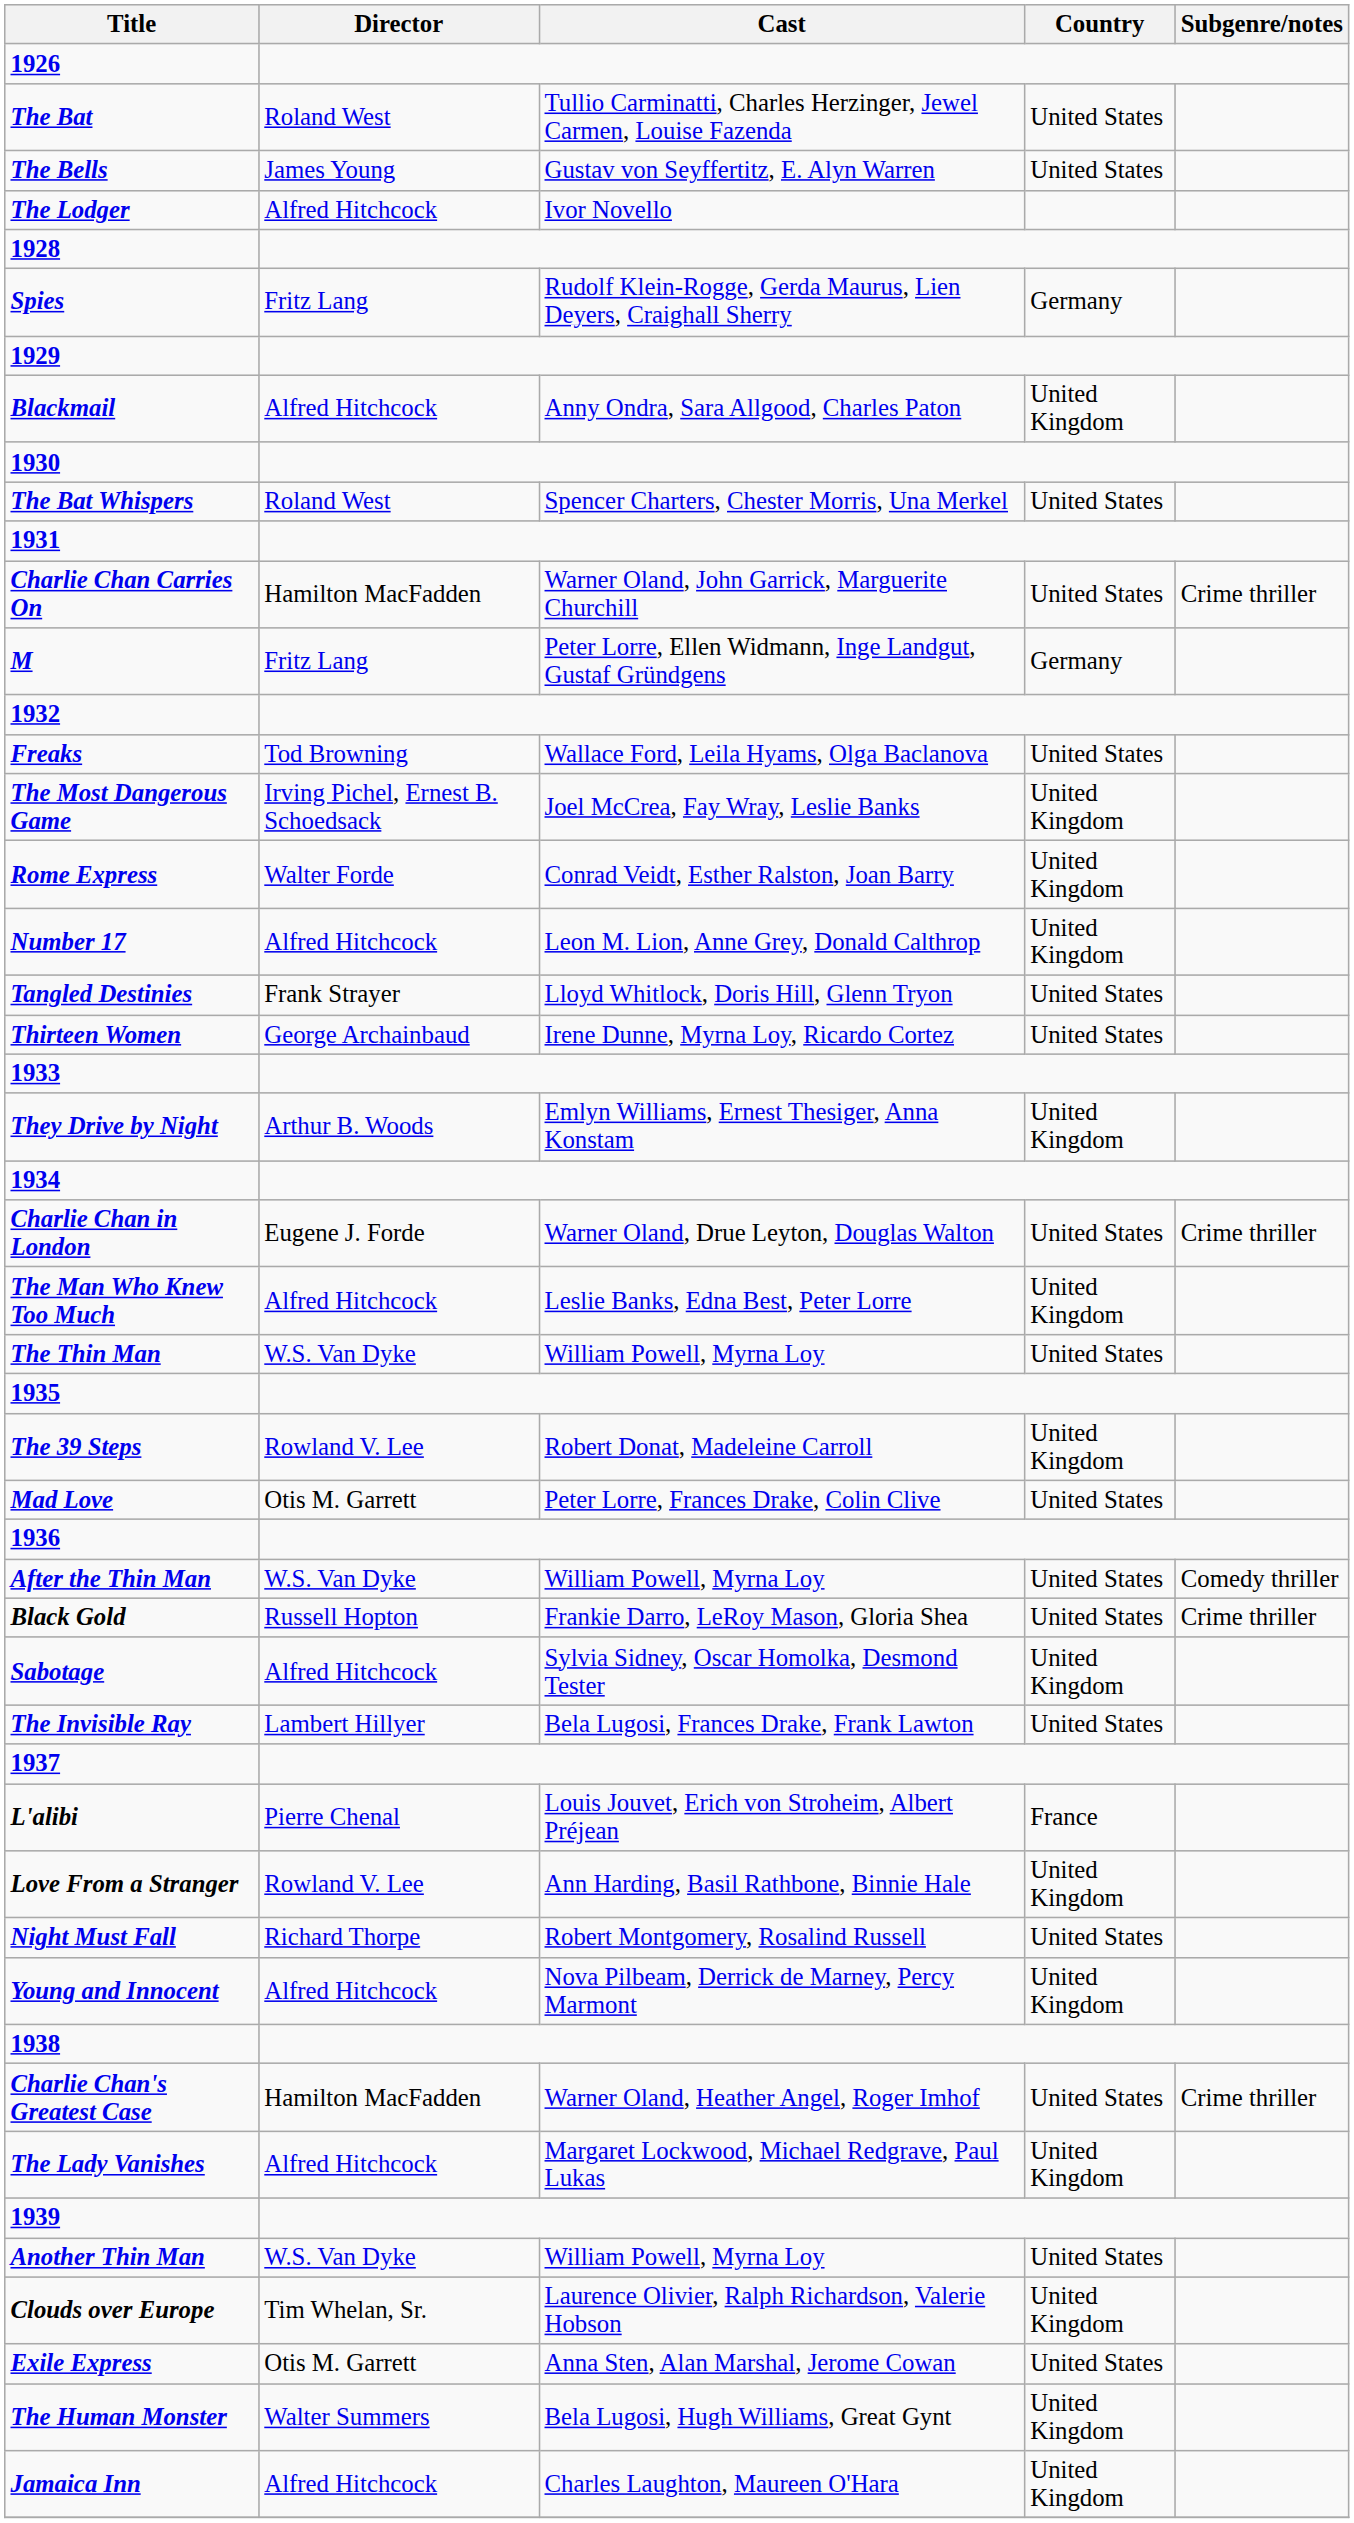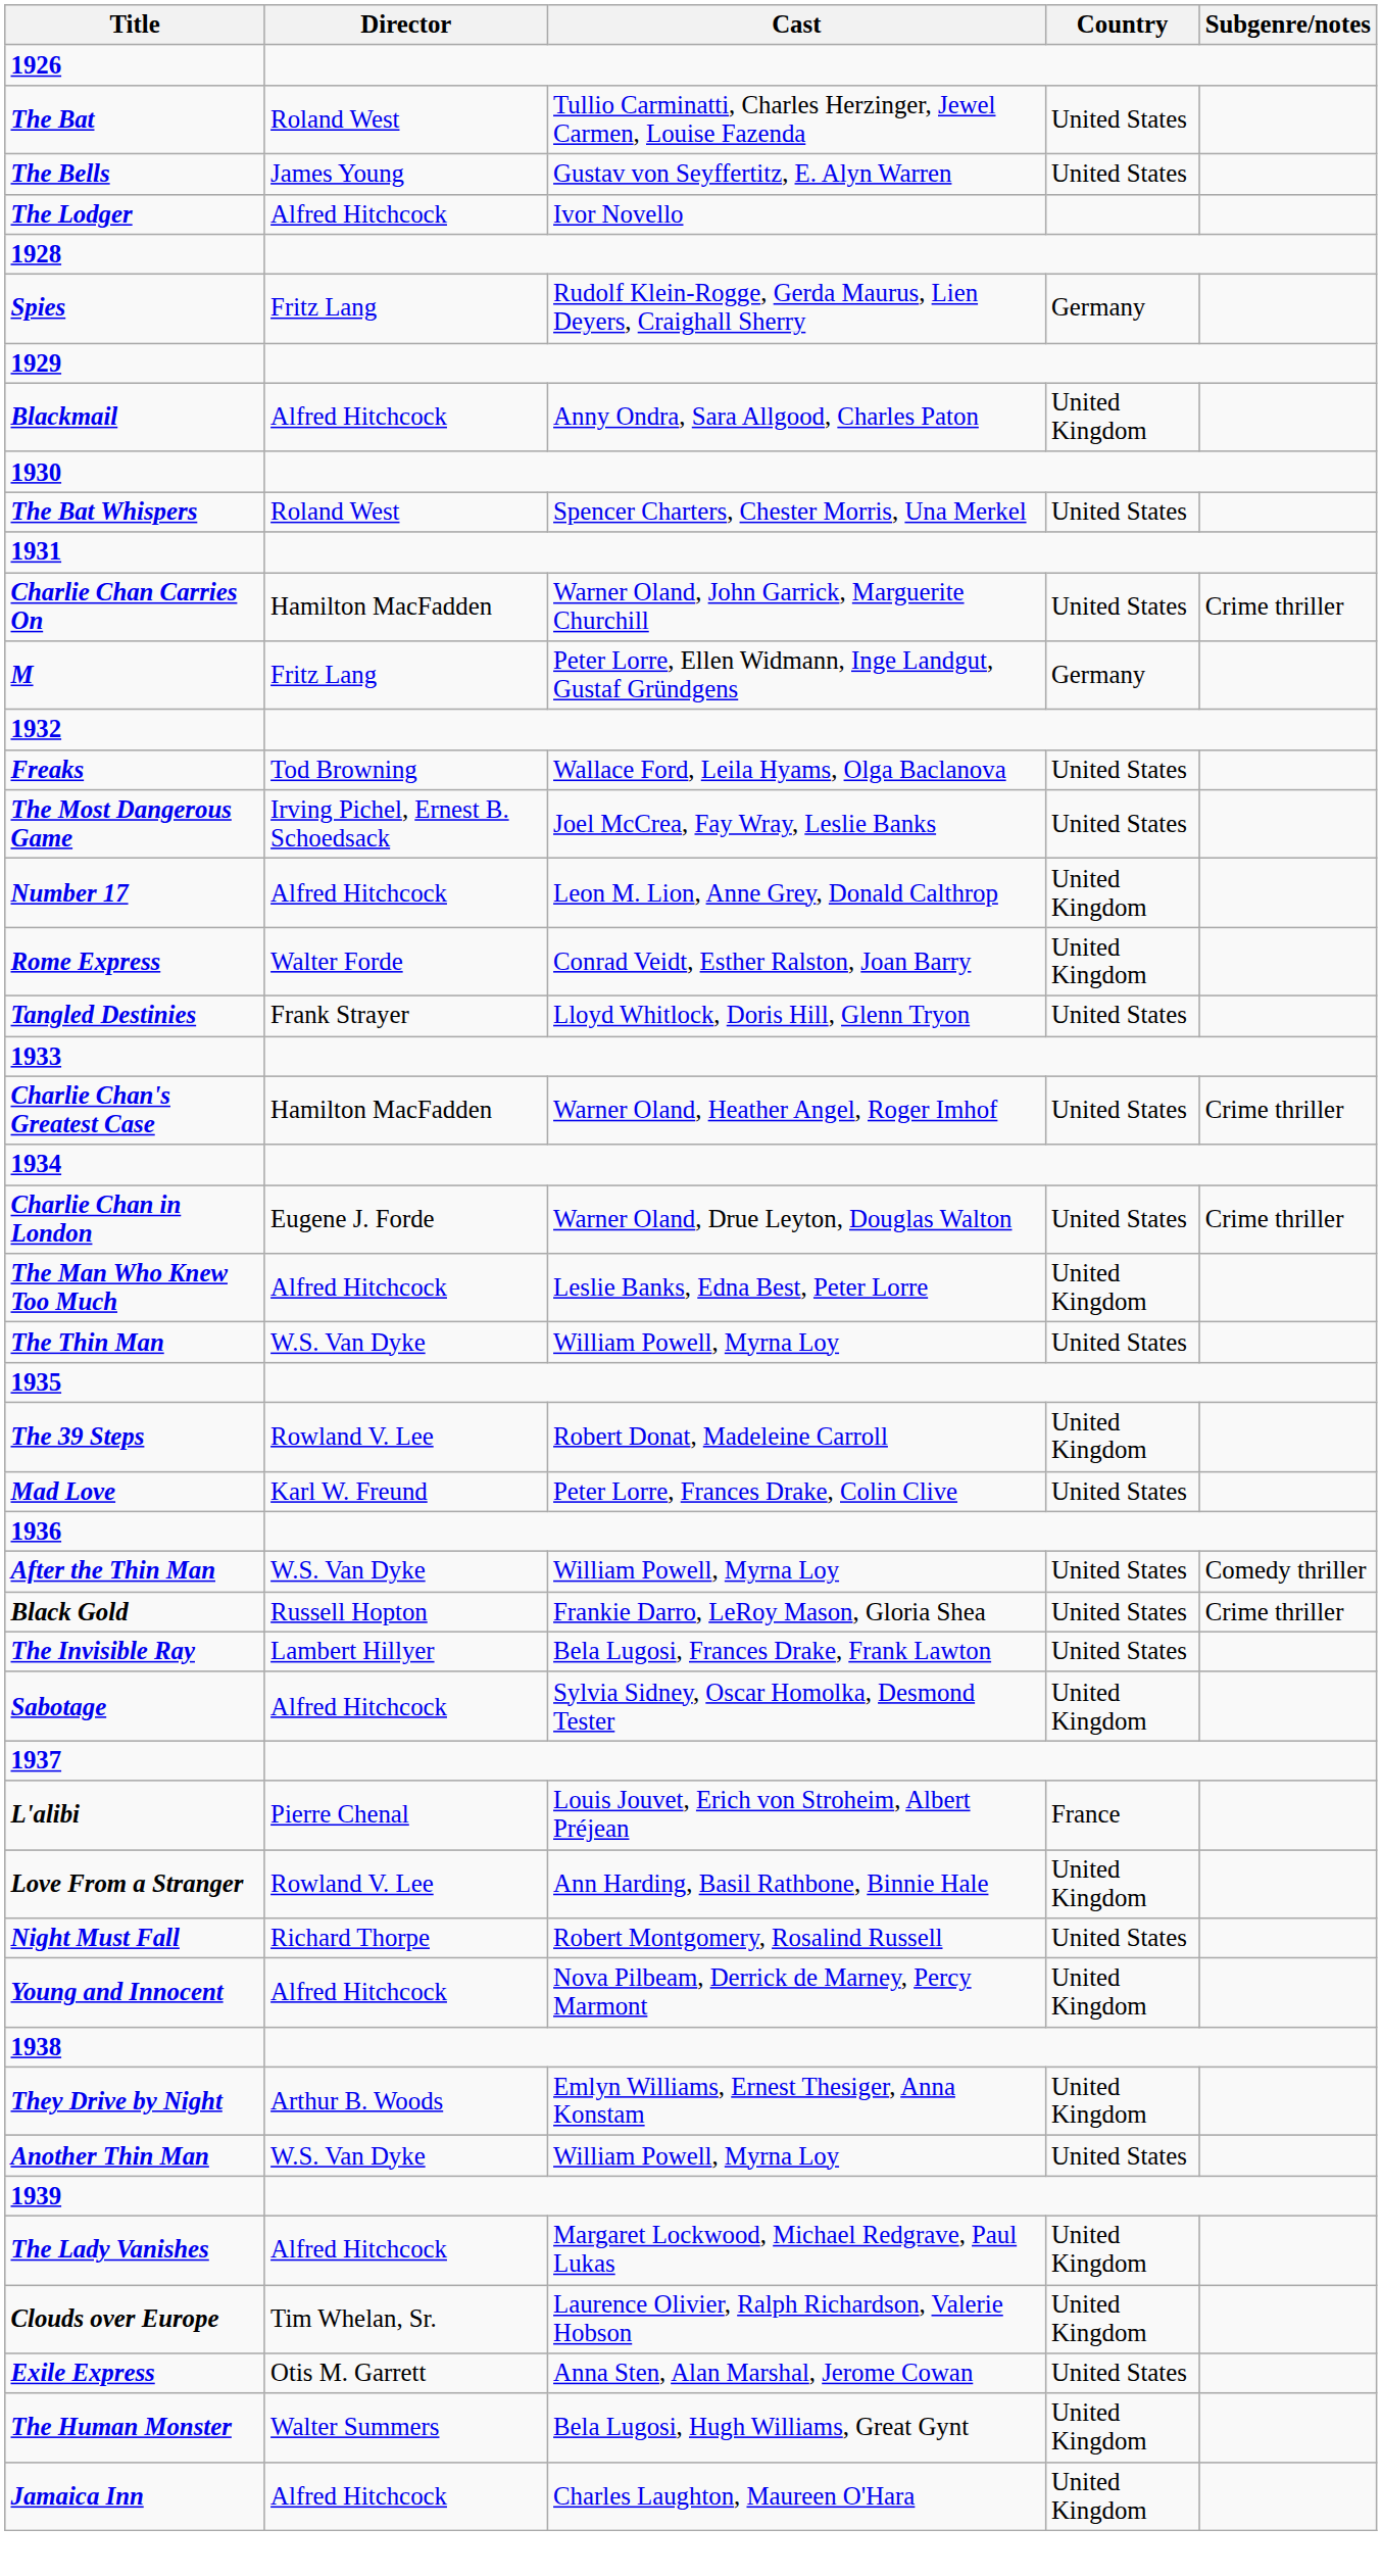The Most Dangerous Game | Country: United Kingdom -> United States
rows swapped: Number 17 <-> Rome Express
- row: Thirteen Women | George Archainbaud | Irene Dunne, Myrna Loy, Ricardo Cortez | United States
rows swapped: Charlie Chan's Greatest Case <-> They Drive by Night
Mad Love | Director: Otis M. Garrett -> Karl W. Freund
rows swapped: The Invisible Ray <-> Sabotage
rows swapped: The Lady Vanishes <-> Another Thin Man
